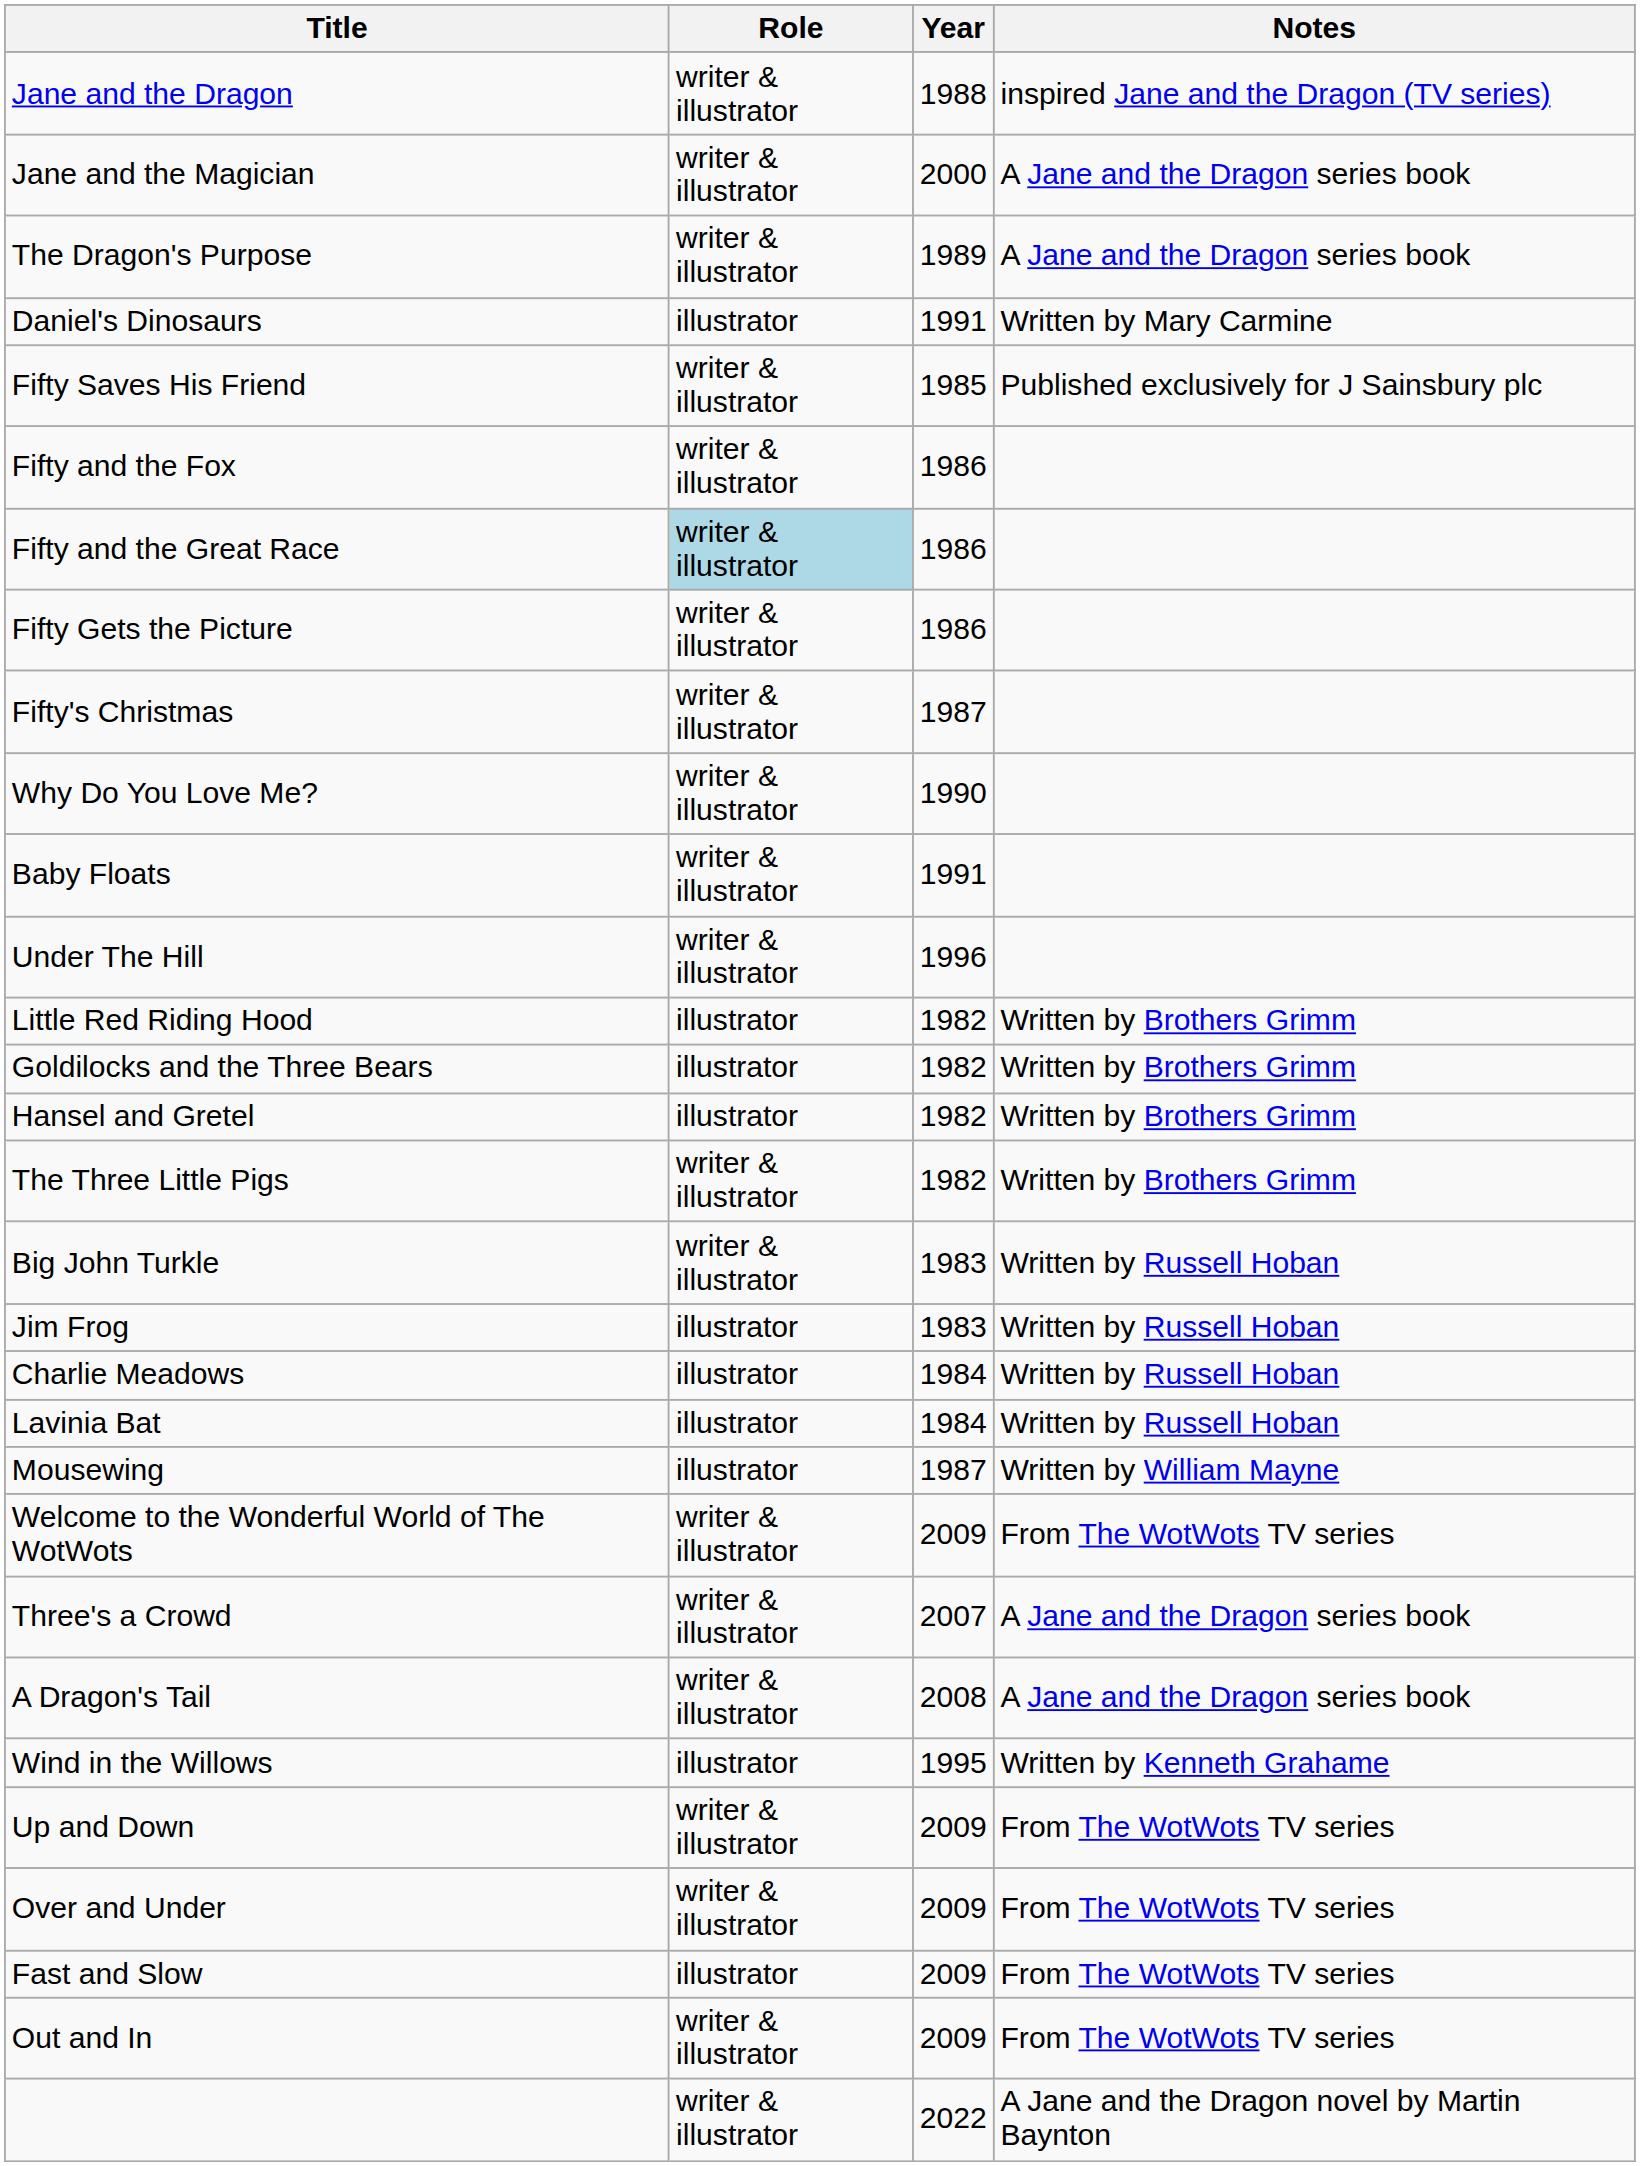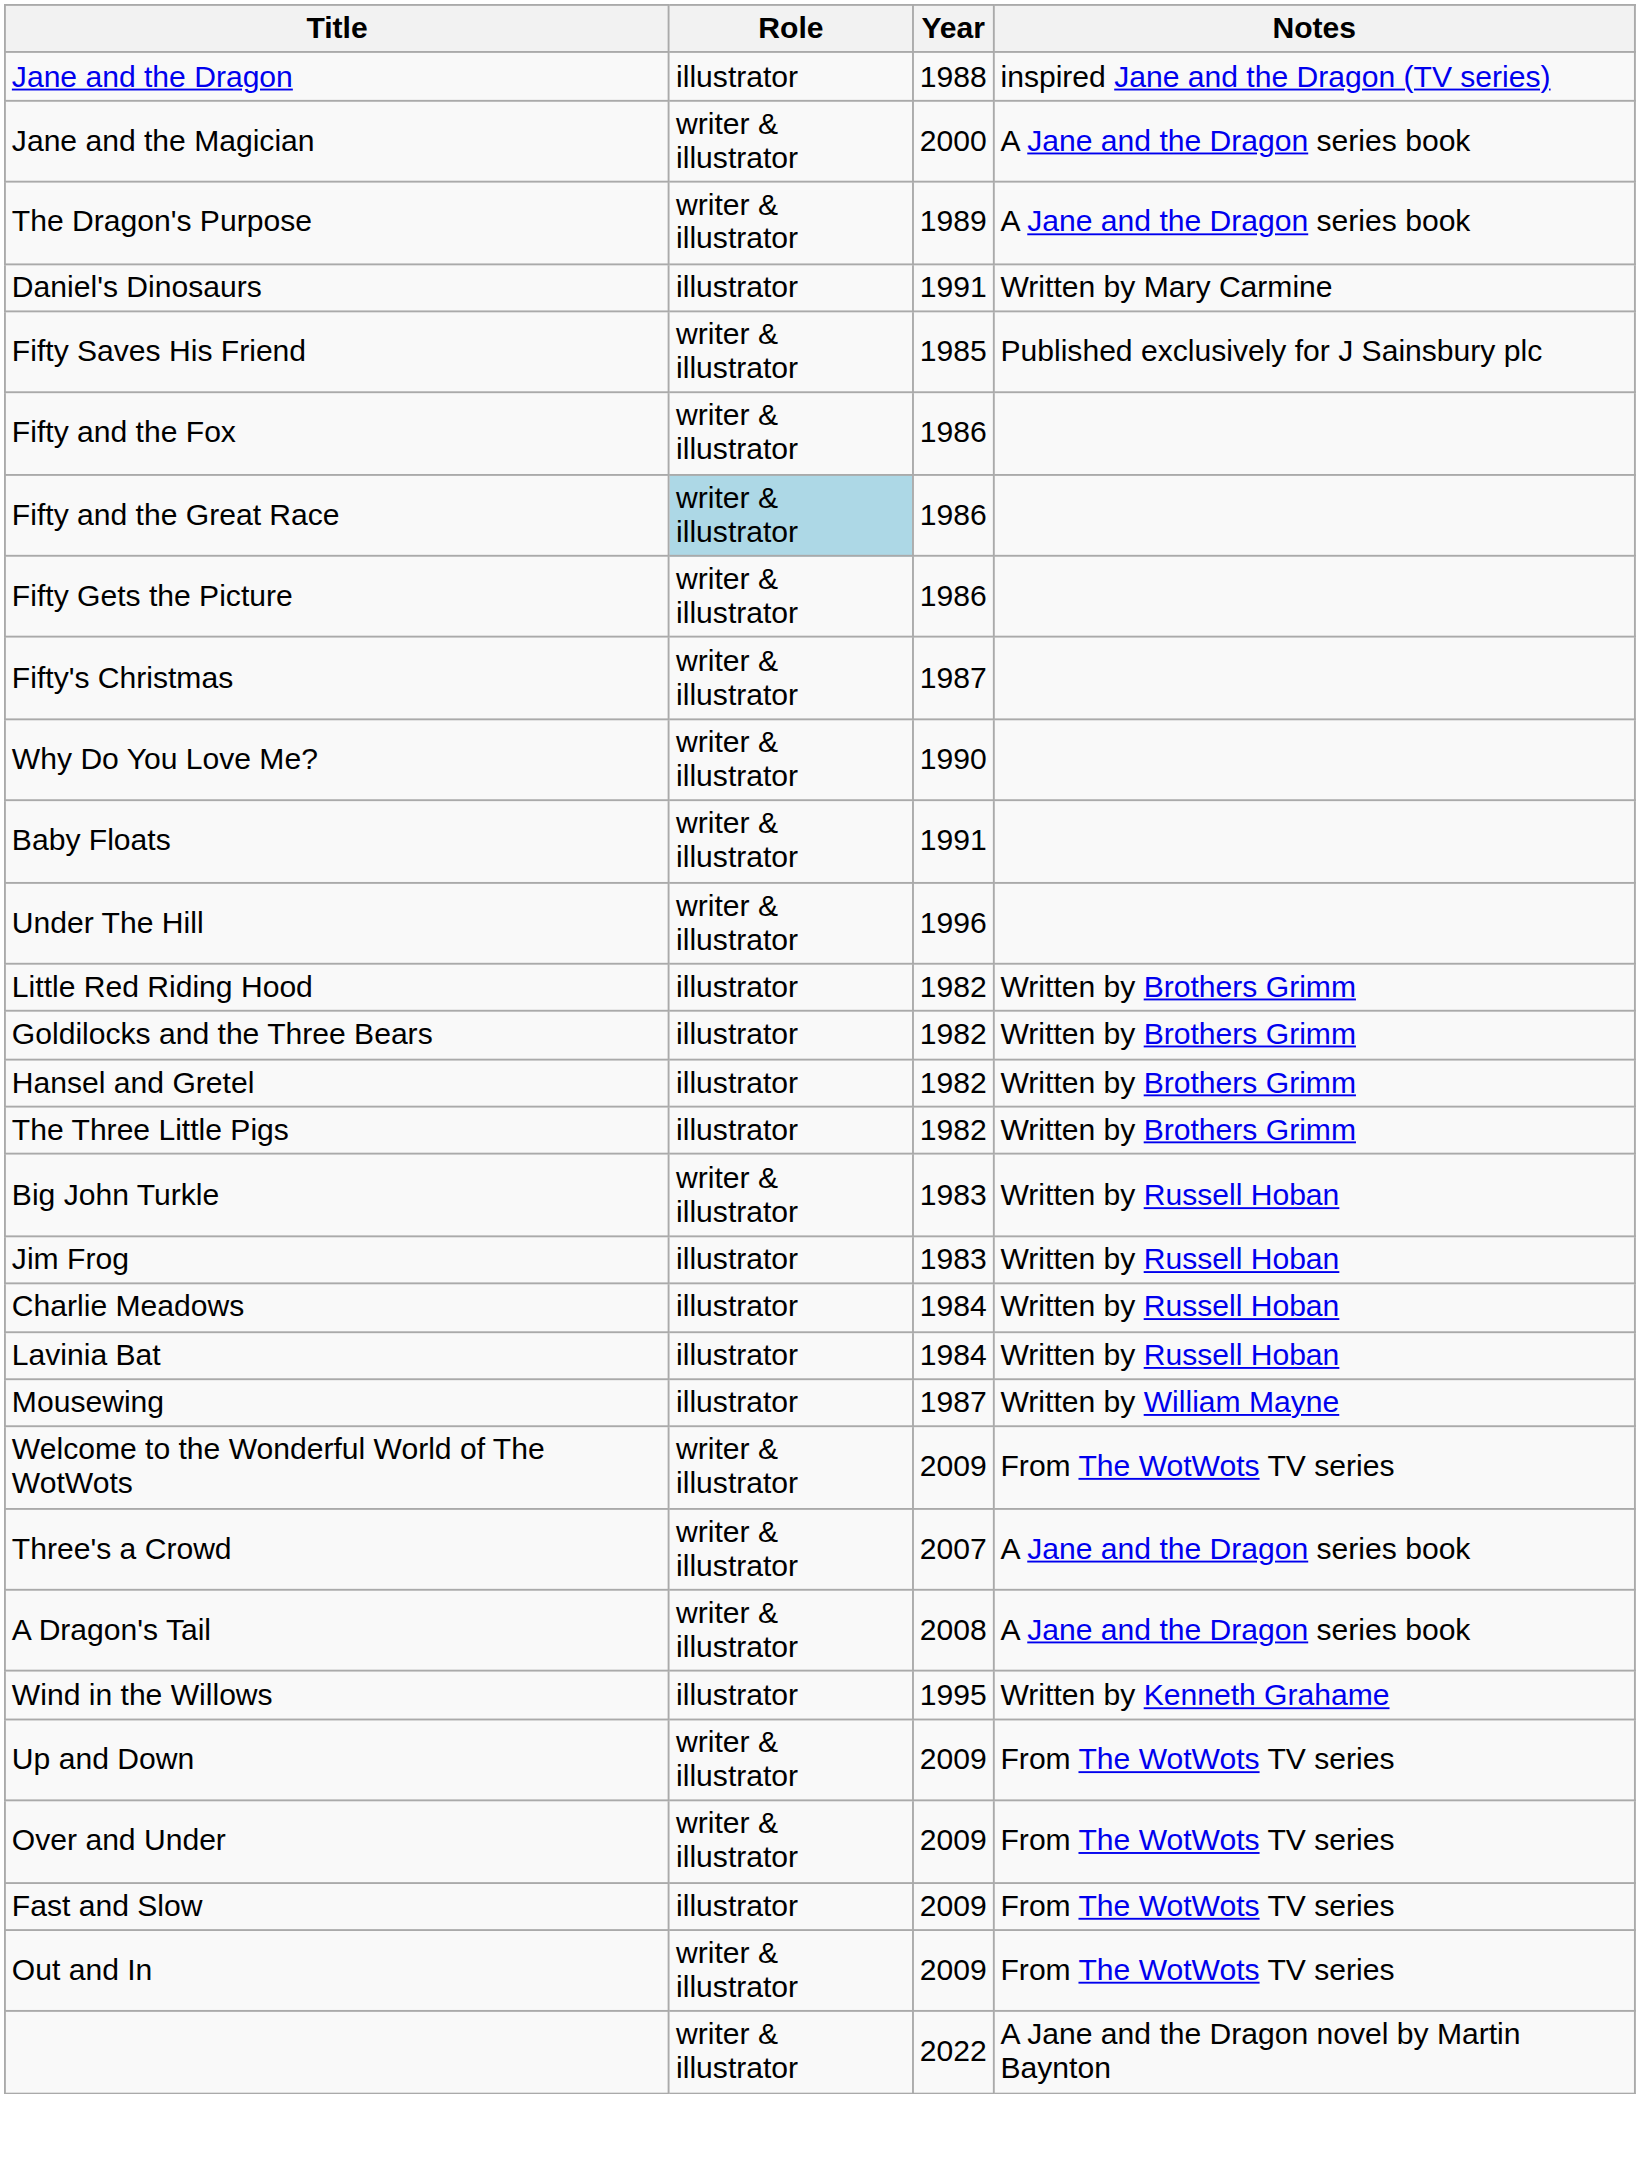Jane and the Dragon | Role: writer & illustrator -> illustrator
The Three Little Pigs | Role: writer & illustrator -> illustrator
